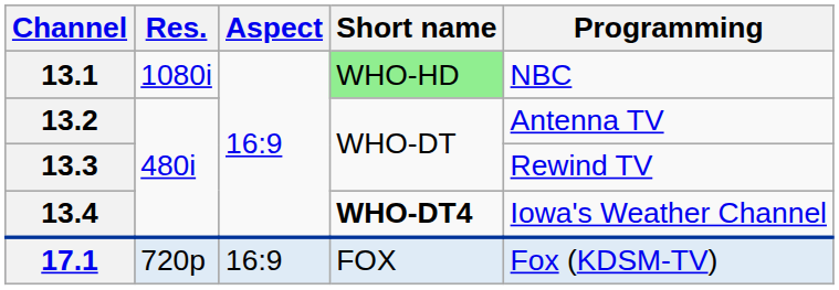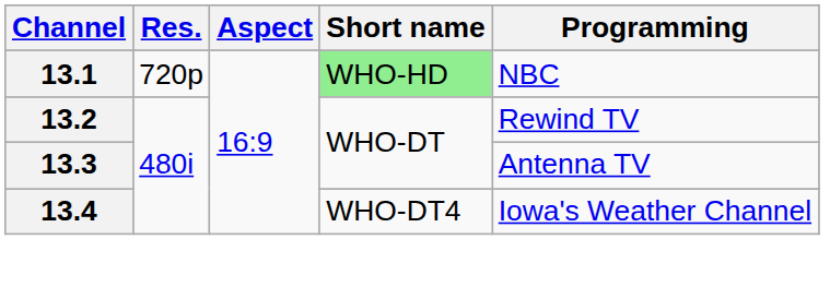13.1 | Res.: 1080i -> 720p
13.2 | Programming: Antenna TV -> Rewind TV
13.3 | Programming: Rewind TV -> Antenna TV
13.4 | Short name: bold -> normal
- row: 17.1 | 720p | 16:9 | FOX | Fox (KDSM-TV)
